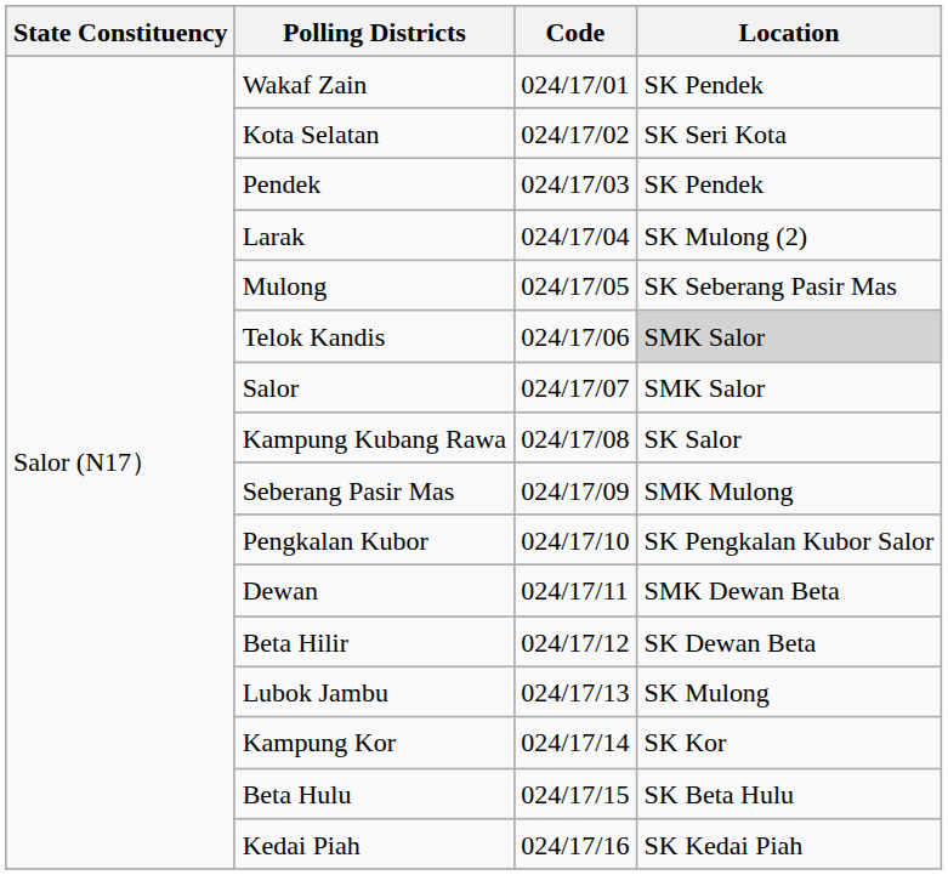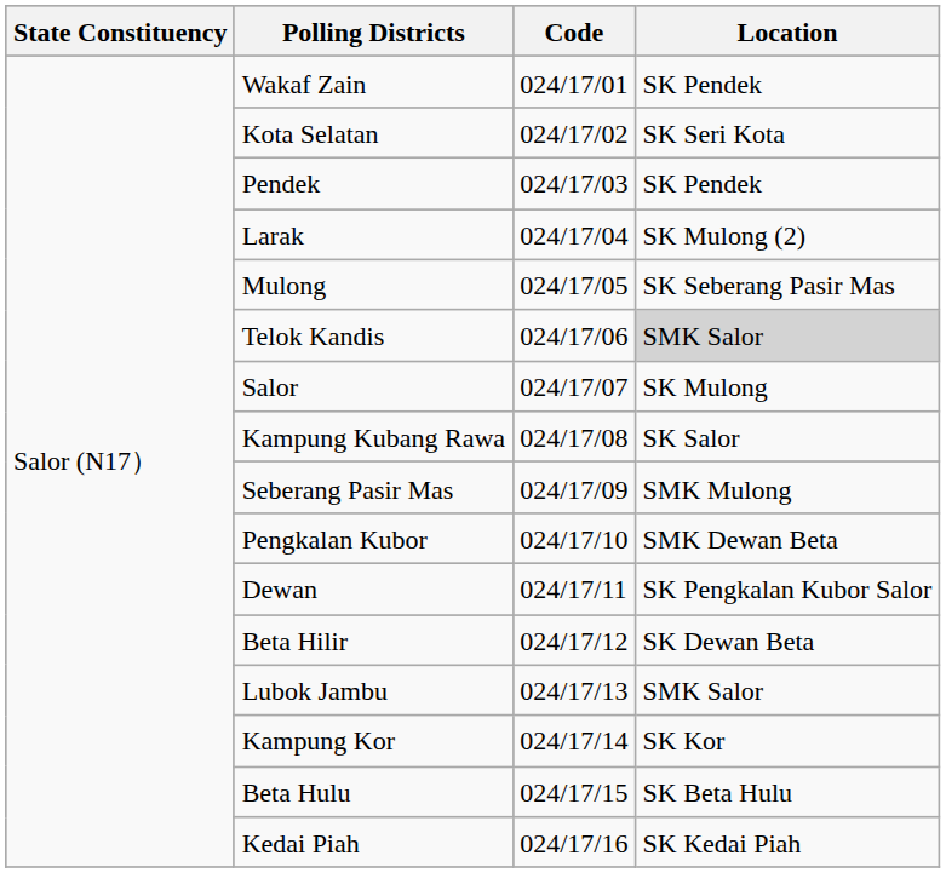Salor | Location: SMK Salor -> SK Mulong
Pengkalan Kubor | Location: SK Pengkalan Kubor Salor -> SMK Dewan Beta
Dewan | Location: SMK Dewan Beta -> SK Pengkalan Kubor Salor
Lubok Jambu | Location: SK Mulong -> SMK Salor
